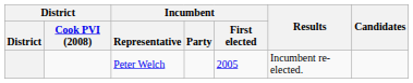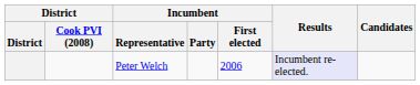Peter Welch | Incumbent / First elected: 2005 -> 2006
Peter Welch | Results: no background -> lavender background
